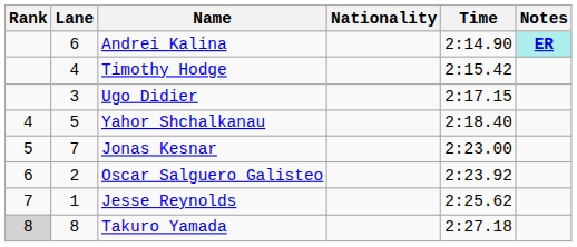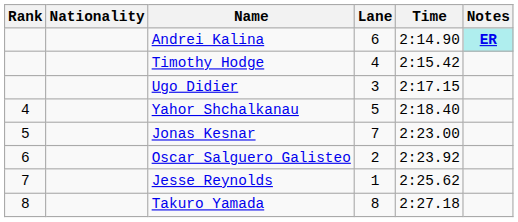columns swapped: Lane <-> Nationality
Takuro Yamada | Rank: lightgrey background -> no background
